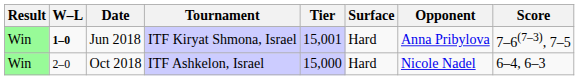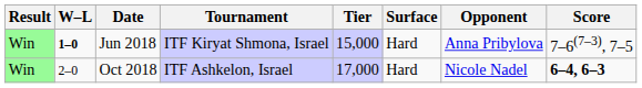Jun 2018 | Tier: 15,001 -> 15,000
Oct 2018 | Tier: 15,000 -> 17,000
Oct 2018 | Score: normal -> bold
